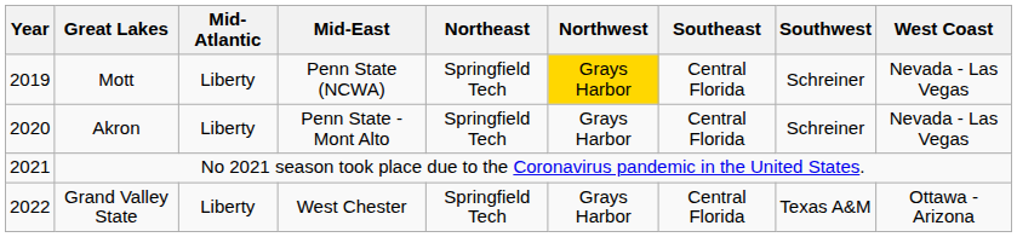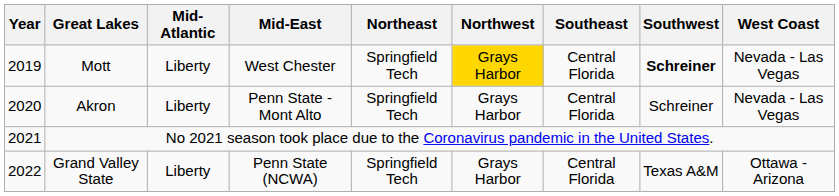Mott | Mid-East: Penn State (NCWA) -> West Chester
Mott | Southwest: normal -> bold
Grand Valley State | Mid-East: West Chester -> Penn State (NCWA)
